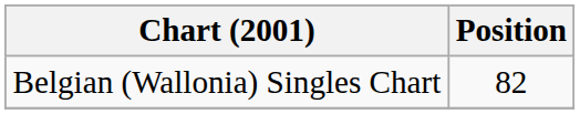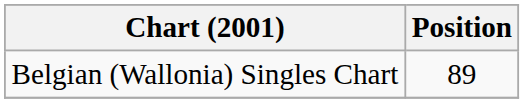Belgian (Wallonia) Singles Chart | Position: 82 -> 89
